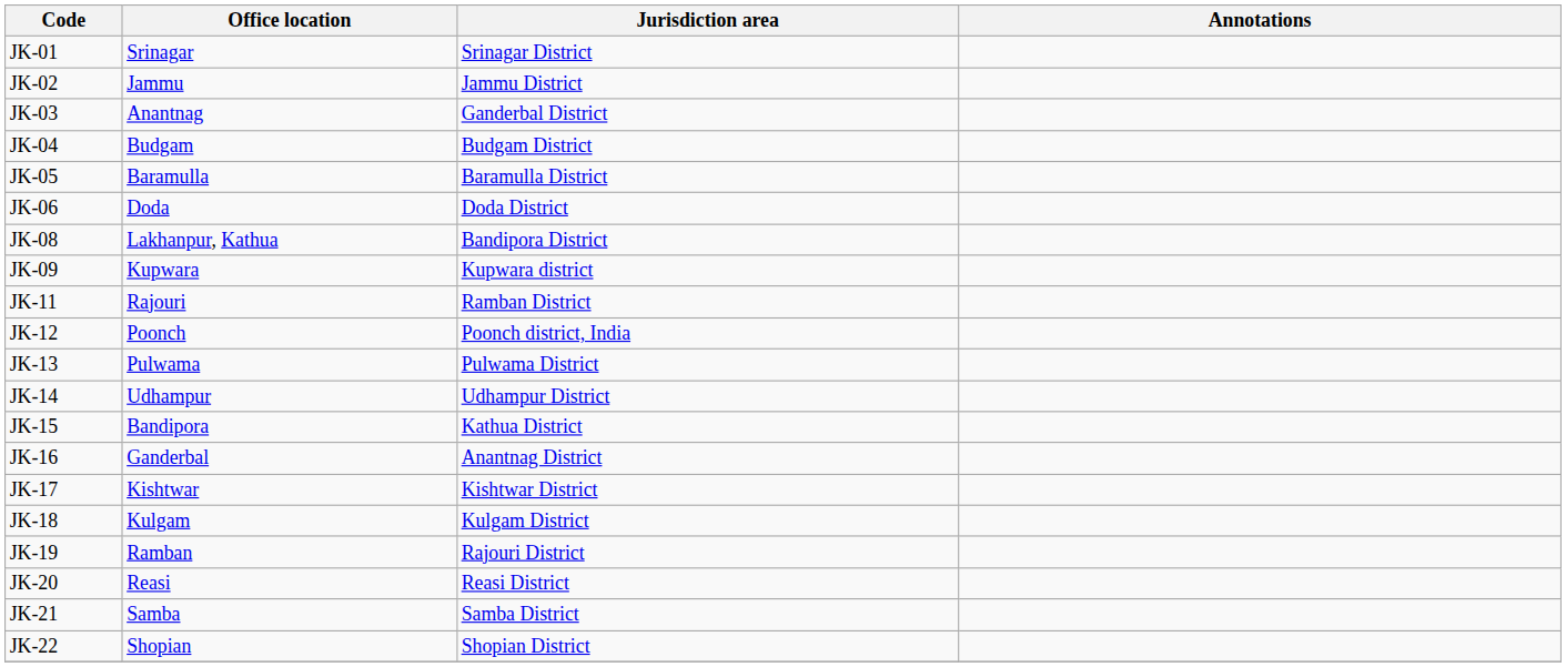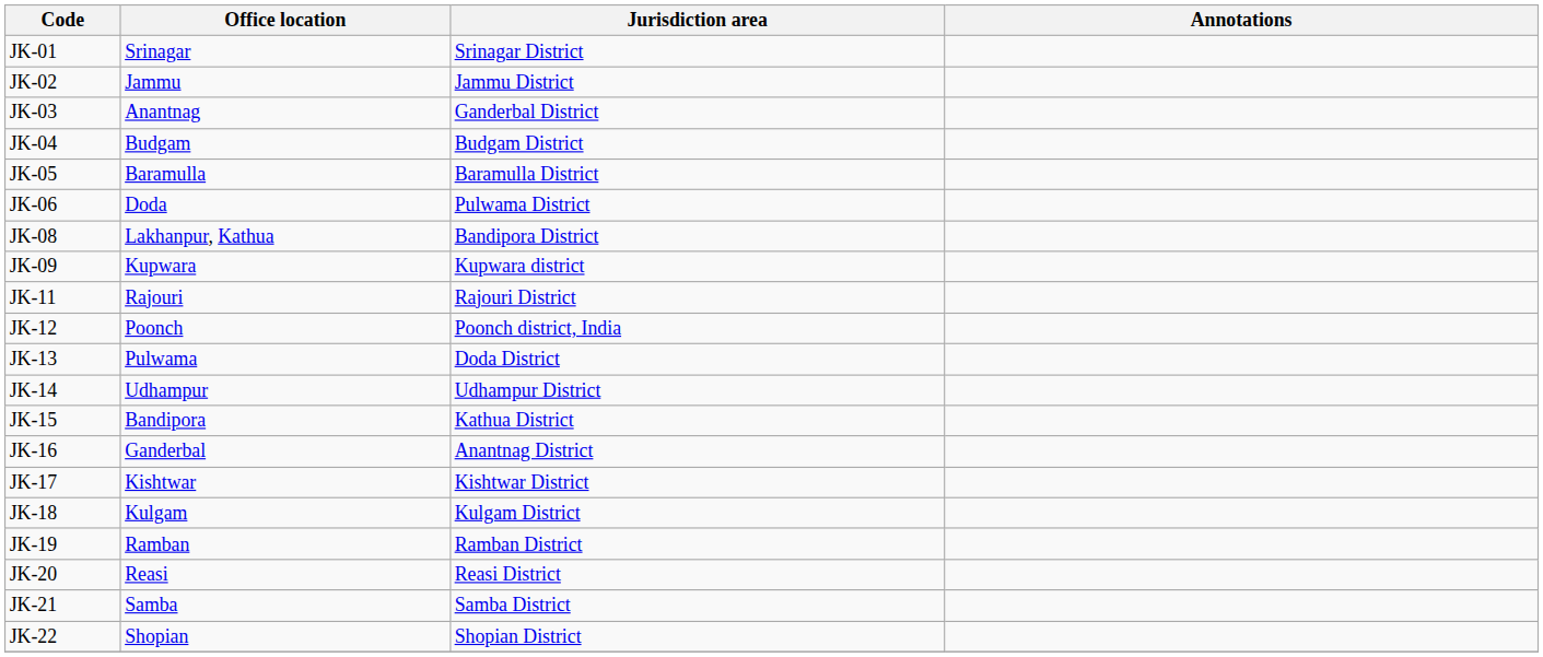JK-06 | Jurisdiction area: Doda District -> Pulwama District
JK-11 | Jurisdiction area: Ramban District -> Rajouri District
JK-13 | Jurisdiction area: Pulwama District -> Doda District
JK-19 | Jurisdiction area: Rajouri District -> Ramban District
